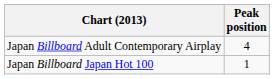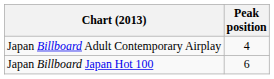Japan Billboard Japan Hot 100 | Peak position: 1 -> 6
